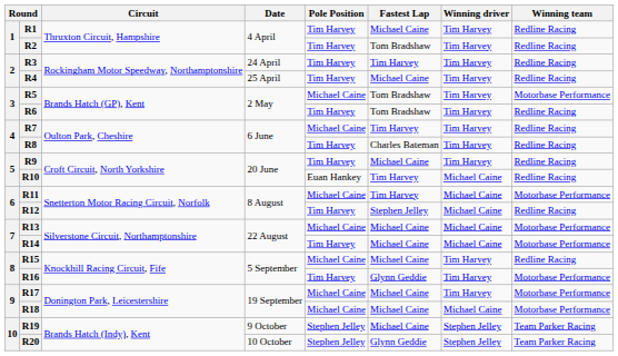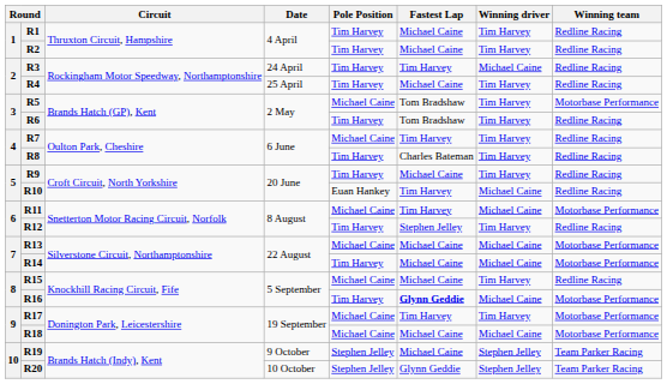R2 | Fastest Lap: Tom Bradshaw -> Michael Caine
R3 | Winning driver: Tim Harvey -> Michael Caine
R12 | Winning driver: Michael Caine -> Tim Harvey
R16 | Fastest Lap: normal -> bold
R16 | Winning driver: Tim Harvey -> Michael Caine
R17 | Fastest Lap: Michael Caine -> Tim Harvey
